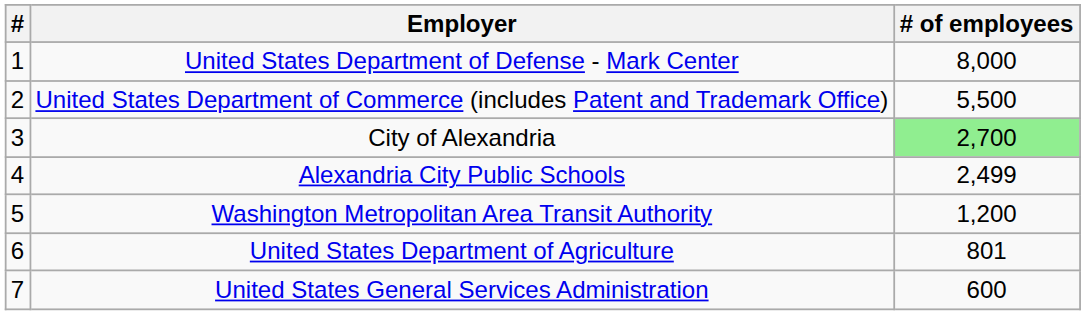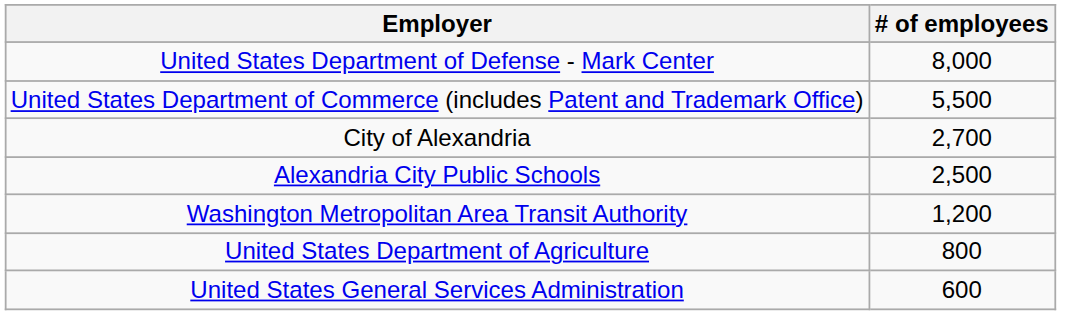- column: # | 1 | 2 | 3 | 4 | 5 | 6 | 7
City of Alexandria | # of employees: lightgreen background -> no background
Alexandria City Public Schools | # of employees: 2,499 -> 2,500
United States Department of Agriculture | # of employees: 801 -> 800
